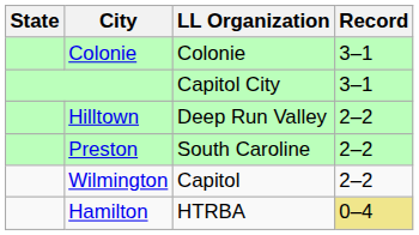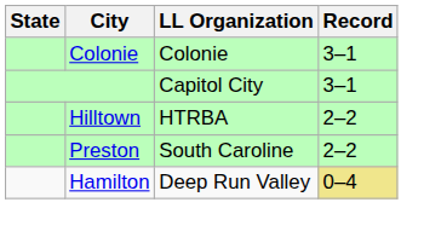Hilltown | LL Organization: Deep Run Valley -> HTRBA
- row: Wilmington | Capitol | 2–2
Hamilton | LL Organization: HTRBA -> Deep Run Valley
